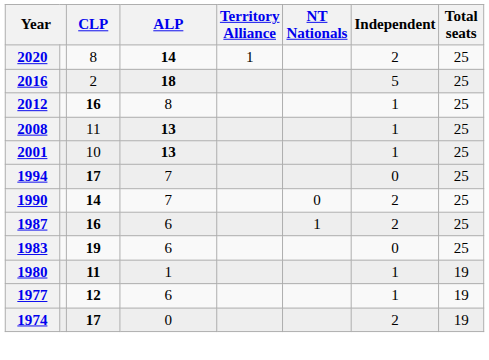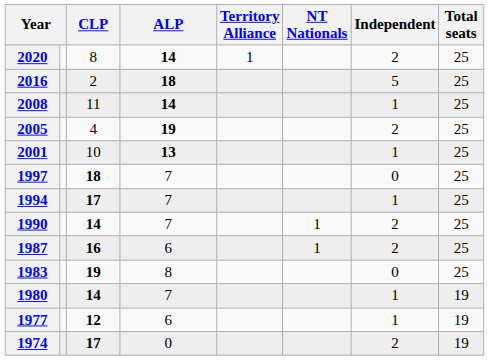- row: 2012 | 16 | 8 | 1 | 25
2008 | ALP: 13 -> 14
+ row: 2005 | 4 | 19 | 2 | 25
+ row: 1997 | 18 | 7 | 0 | 25
1994 | Independent: 0 -> 1
1990 | NT Nationals: 0 -> 1
1983 | ALP: 6 -> 8
1980 | CLP: 11 -> 14
1980 | ALP: 1 -> 7
